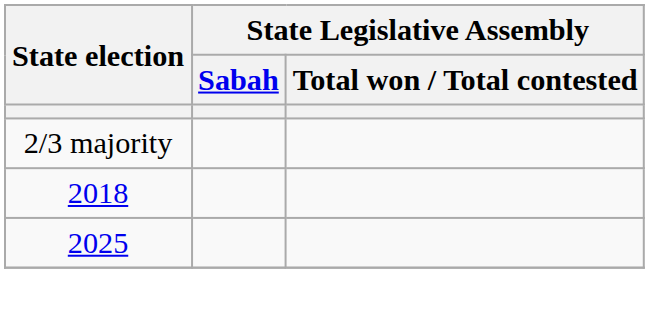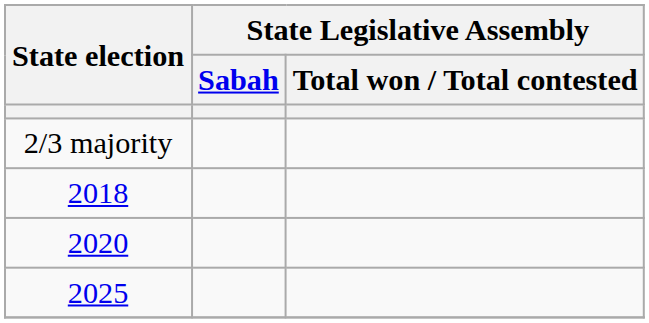+ row: 2020
